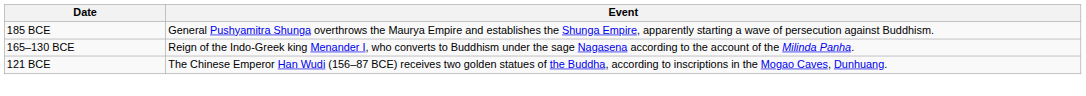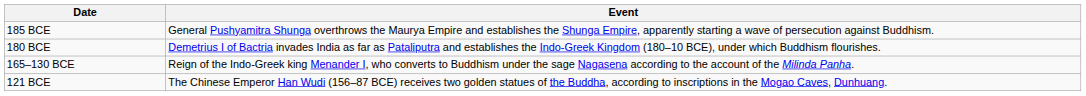+ row: 180 BCE | Demetrius I of Bactria invades India as far as Pataliputra and establishes the Indo-Greek Kingdom (180–10 BCE), under which Buddhism flourishes.
